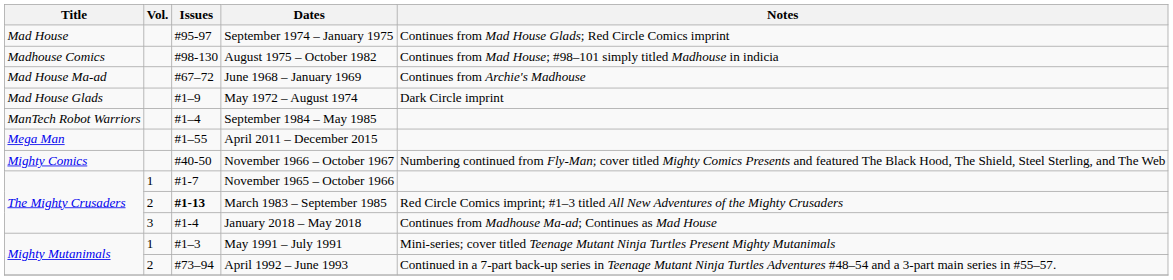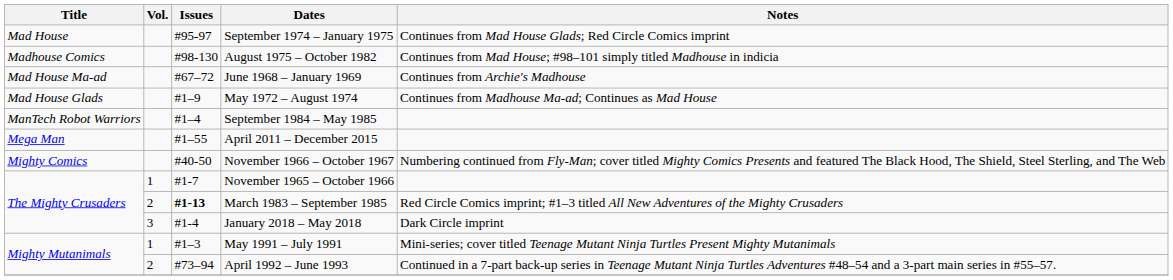May 1972 – August 1974 | Notes: Dark Circle imprint -> Continues from Madhouse Ma-ad; Continues as Mad House
January 2018 – May 2018 | Notes: Continues from Madhouse Ma-ad; Continues as Mad House -> Dark Circle imprint
